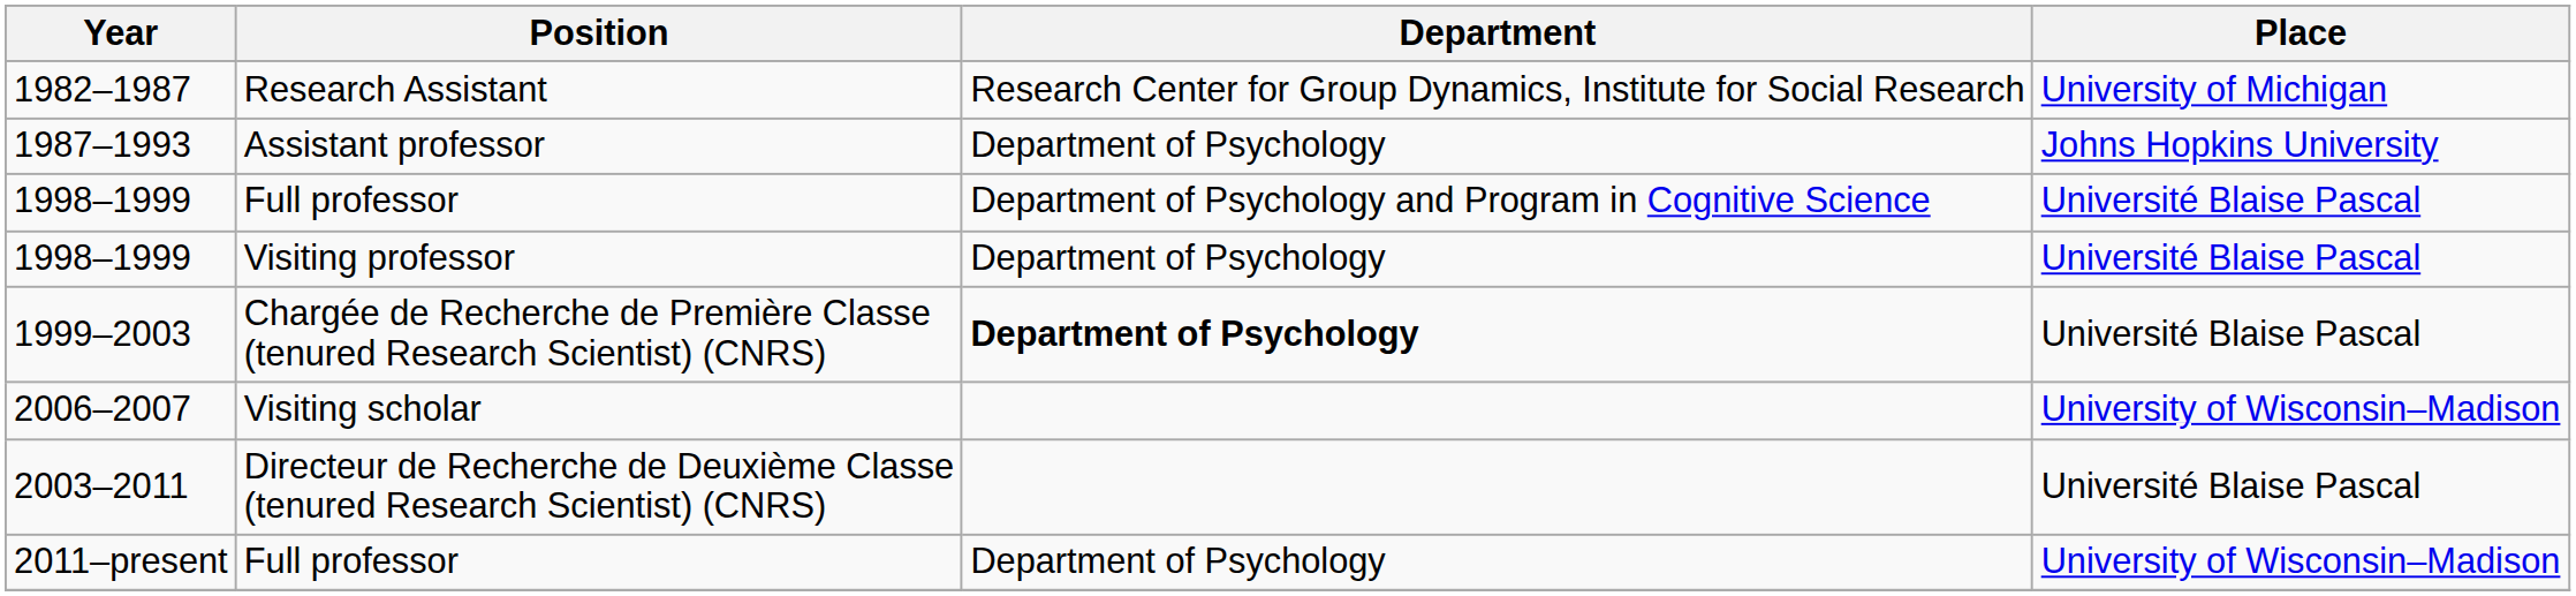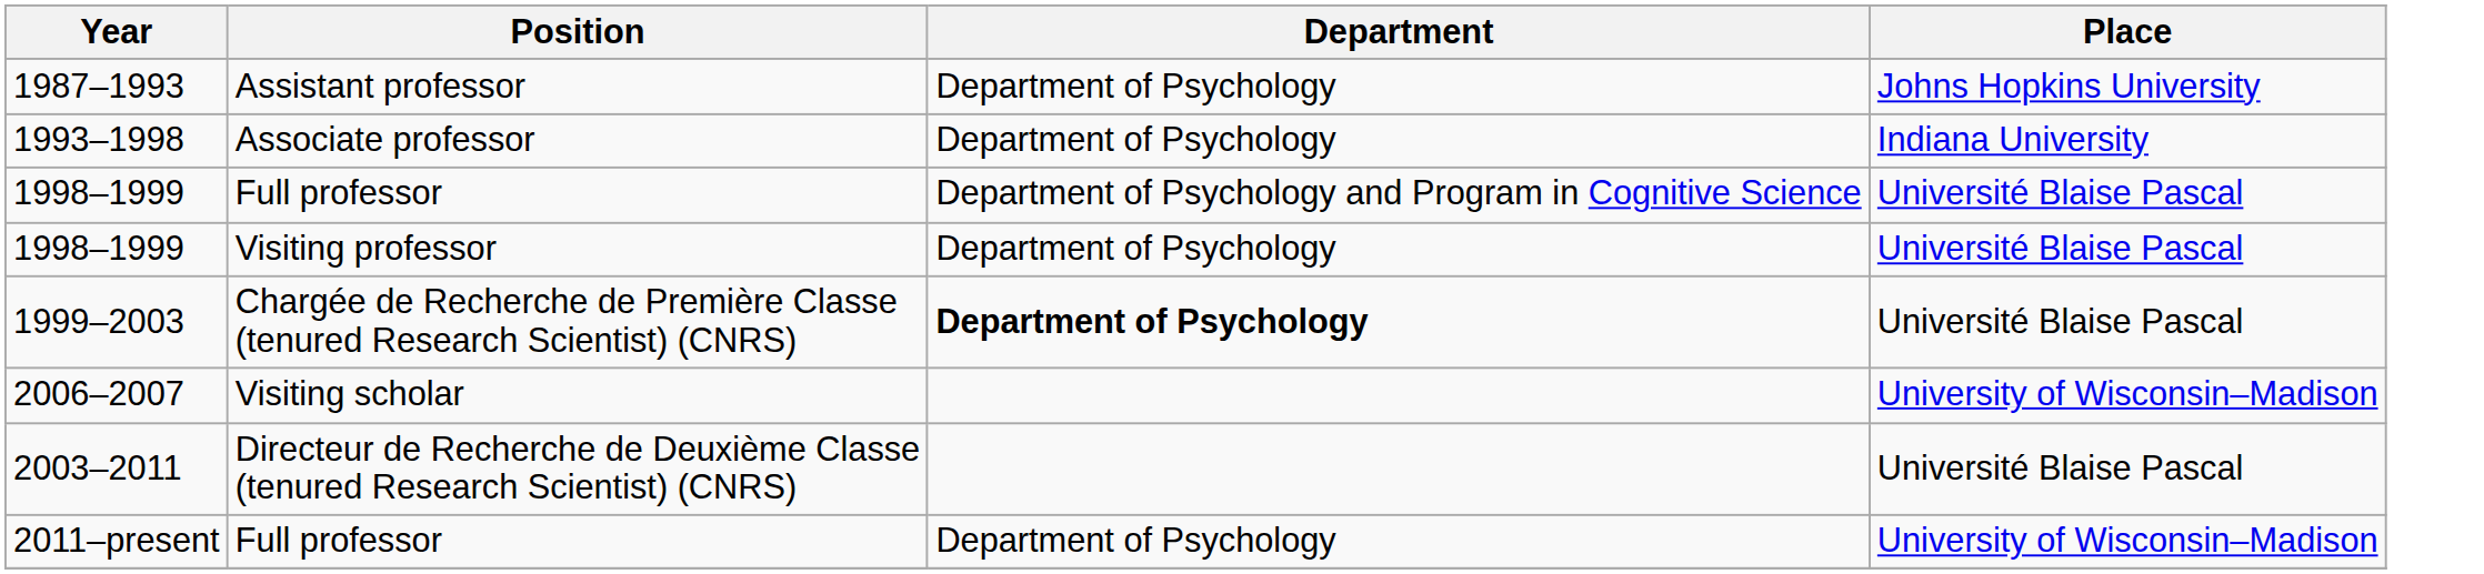- row: 1982–1987 | Research Assistant | Research Center for Group Dynamics, Institute for Social Research | University of Michigan
+ row: 1993–1998 | Associate professor | Department of Psychology | Indiana University
